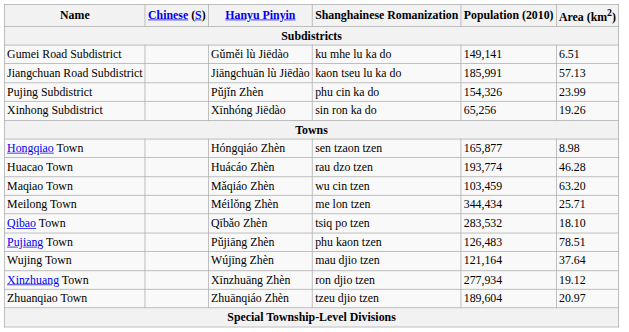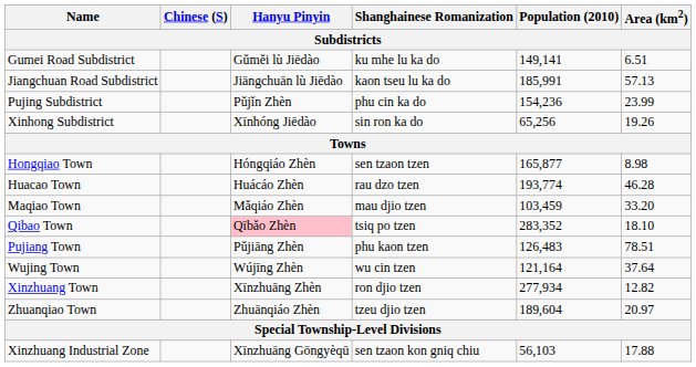Pujing Subdistrict | Population (2010): 154,326 -> 154,236
Maqiao Town | Shanghainese Romanization: wu cin tzen -> mau djio tzen
Maqiao Town | Area (km2): 63.20 -> 33.20
- row: Meilong Town | Méilǒng Zhèn | me lon tzen | 344,434 | 25.71
Qibao Town | Hanyu Pinyin: no background -> pink background
Qibao Town | Population (2010): 283,532 -> 283,352
Wujing Town | Shanghainese Romanization: mau djio tzen -> wu cin tzen
Xinzhuang Town | Area (km2): 19.12 -> 12.82
+ row: Xinzhuang Industrial Zone | Xīnzhuāng Gōngyèqū | sen tzaon kon gniq chiu | 56,103 | 17.88
